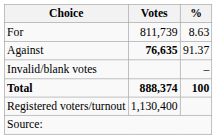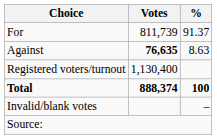For | %: 8.63 -> 91.37
Against | %: 91.37 -> 8.63
rows swapped: Invalid/blank votes <-> Registered voters/turnout
